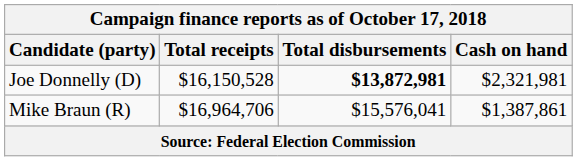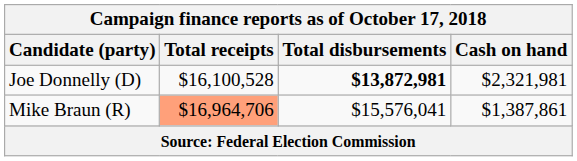Joe Donnelly (D) | Total receipts: $16,150,528 -> $16,100,528
Mike Braun (R) | Total receipts: no background -> lightsalmon background
